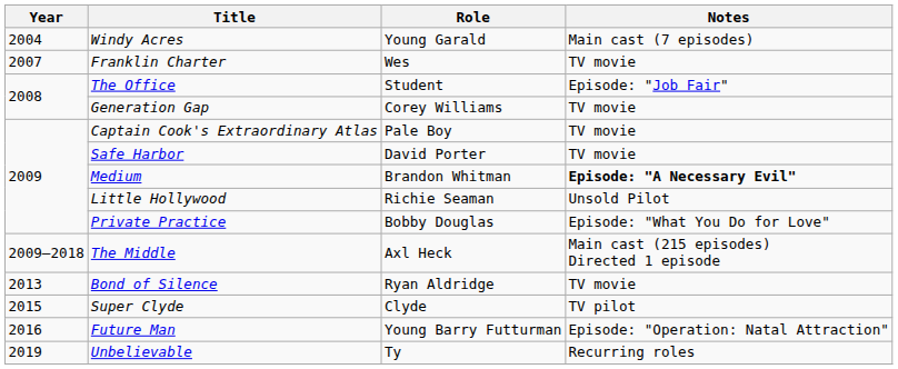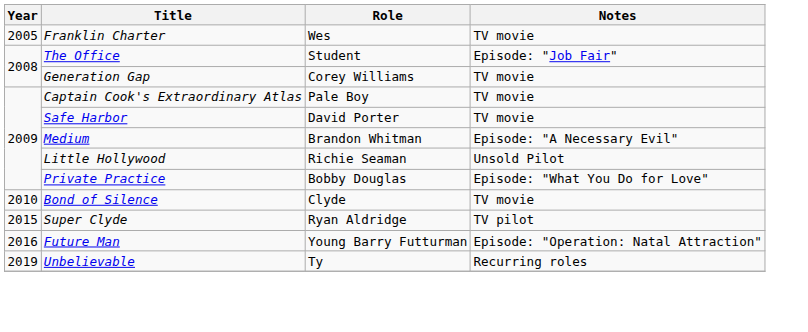- row: 2004 | Windy Acres | Young Garald | Main сast (7 episodes)
Franklin Charter | Year: 2007 -> 2005
Medium | Notes: bold -> normal
- row: 2009–2018 | The Middle | Axl Heck | Main сast (215 episodes) Directed 1 episode
Bond of Silence | Year: 2013 -> 2010
Bond of Silence | Role: Ryan Aldridge -> Clyde
Super Clyde | Role: Clyde -> Ryan Aldridge
